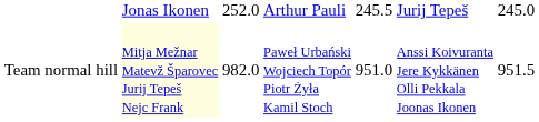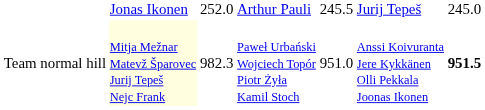Team normal hill | column 3: 982.0 -> 982.3
Team normal hill | column 7: normal -> bold
